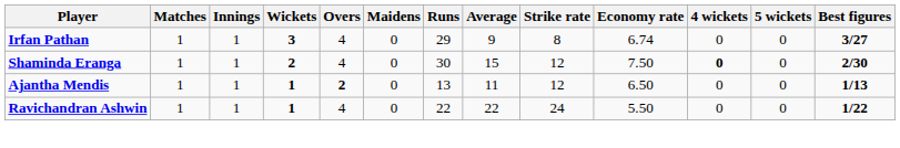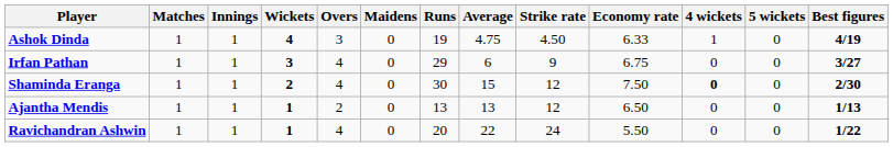+ row: Ashok Dinda | 1 | 1 | 4 | 3 | 0 | 19 | 4.75 | 4.50 | 6.33 | 1 | 0 | 4/19
Irfan Pathan | Average: 9 -> 6
Irfan Pathan | Strike rate: 8 -> 9
Irfan Pathan | Economy rate: 6.74 -> 6.75
Ajantha Mendis | Overs: bold -> normal
Ajantha Mendis | Average: 11 -> 13
Ravichandran Ashwin | Runs: 22 -> 20
